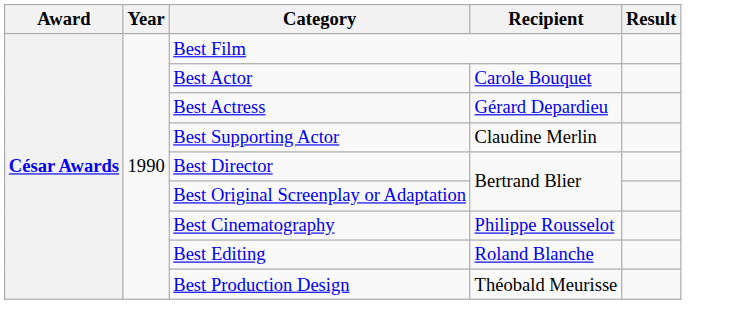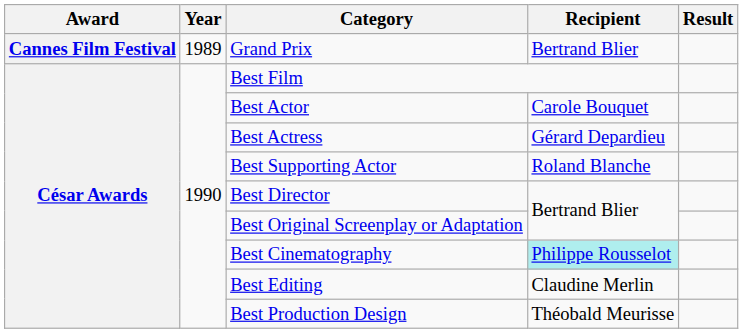+ row: Cannes Film Festival | 1989 | Grand Prix | Bertrand Blier
Best Supporting Actor | Recipient: Claudine Merlin -> Roland Blanche
Best Cinematography | Recipient: no background -> paleturquoise background
Best Editing | Recipient: Roland Blanche -> Claudine Merlin
